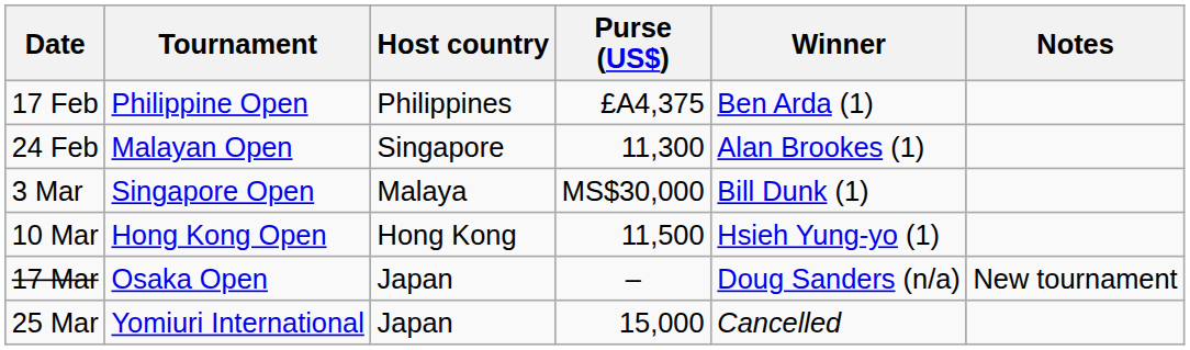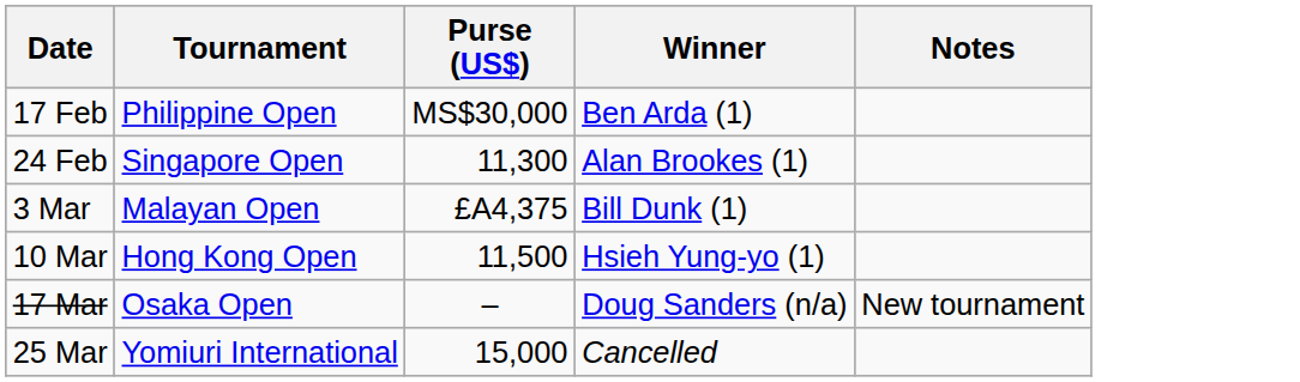- column: Host country | Philippines | Singapore | Malaya | Hong Kong | Japan | Japan
17 Feb | Purse (US$): £A4,375 -> MS$30,000
24 Feb | Tournament: Malayan Open -> Singapore Open
3 Mar | Tournament: Singapore Open -> Malayan Open
3 Mar | Purse (US$): MS$30,000 -> £A4,375
